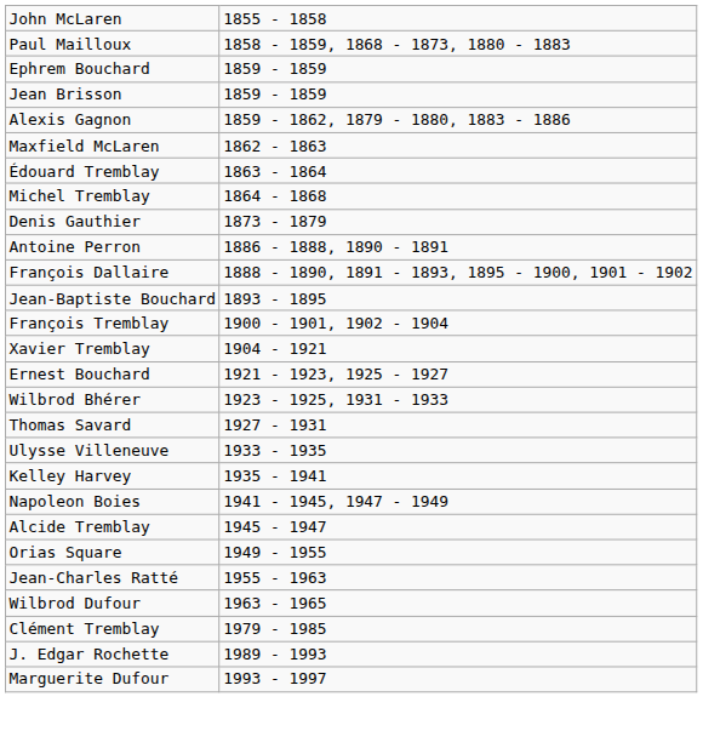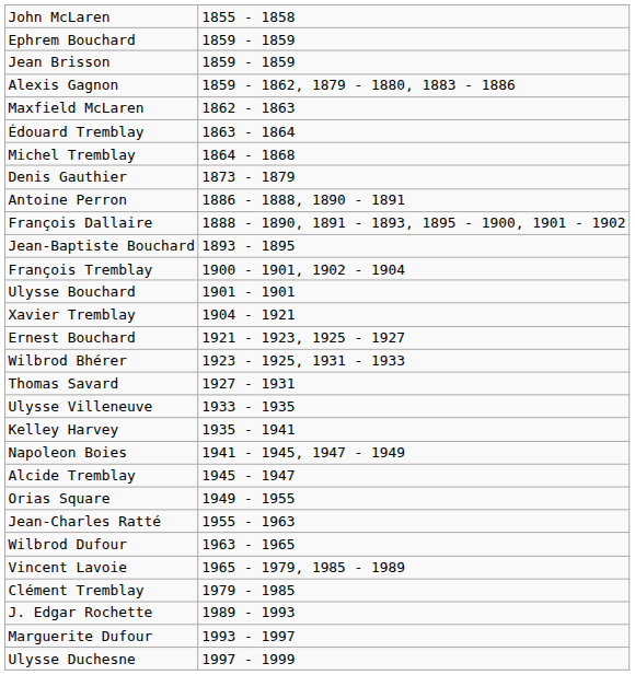- row: Paul Mailloux | 1858 - 1859, 1868 - 1873, 1880 - 1883
+ row: Ulysse Bouchard | 1901 - 1901
+ row: Vincent Lavoie | 1965 - 1979, 1985 - 1989
+ row: Ulysse Duchesne | 1997 - 1999
